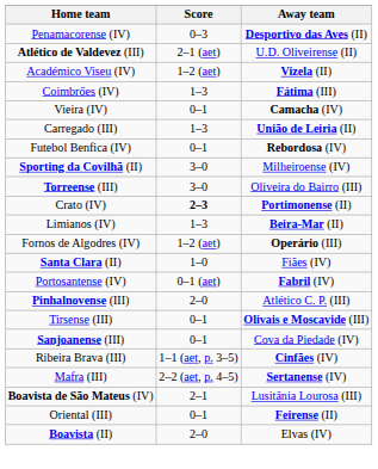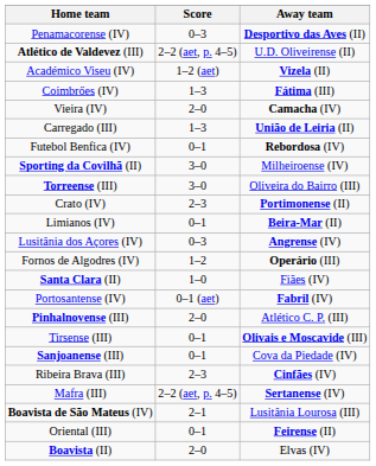Atlético de Valdevez (III) | Score: 2–1 (aet) -> 2–2 (aet, p. 4–5)
Vieira (IV) | Score: 0–1 -> 2–0
Crato (IV) | Score: bold -> normal
Limianos (IV) | Score: 1–3 -> 0–1
+ row: Lusitânia dos Açores (IV) | 0–3 | Angrense (IV)
Fornos de Algodres (IV) | Score: 1–2 (aet) -> 1–2
Ribeira Brava (III) | Score: 1–1 (aet, p. 3–5) -> 2–3
